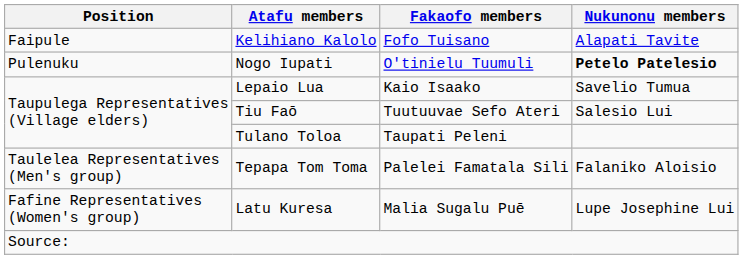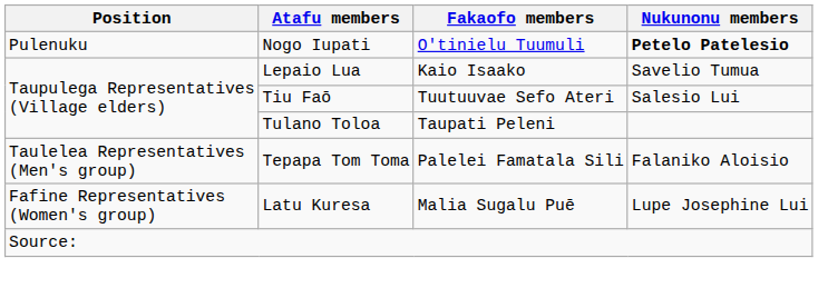- row: Faipule | Kelihiano Kalolo | Fofo Tuisano | Alapati Tavite
